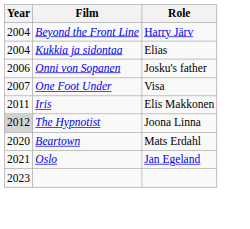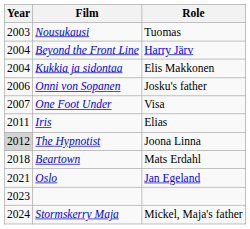+ row: 2003 | Nousukausi | Tuomas
Kukkia ja sidontaa | Role: Elias -> Elis Makkonen
Iris | Role: Elis Makkonen -> Elias
Beartown | Year: 2020 -> 2018
+ row: 2024 | Stormskerry Maja | Mickel, Maja's father
